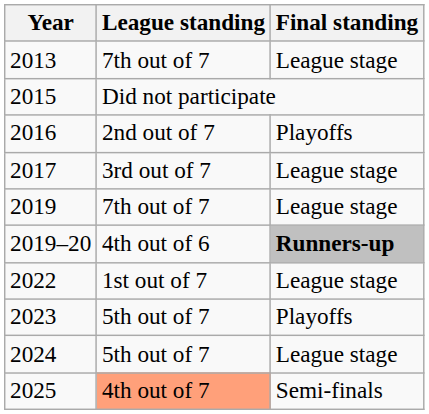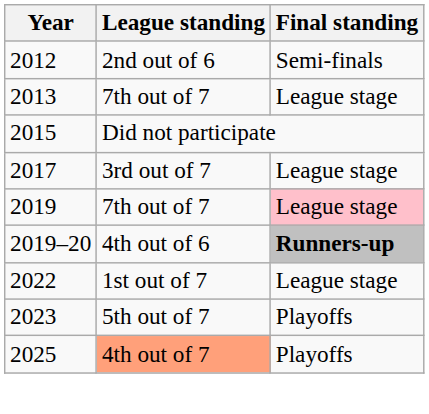+ row: 2012 | 2nd out of 6 | Semi-finals
- row: 2016 | 2nd out of 7 | Playoffs
2019 | Final standing: no background -> pink background
- row: 2024 | 5th out of 7 | League stage
2025 | Final standing: Semi-finals -> Playoffs
